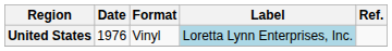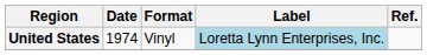United States | Date: 1976 -> 1974
